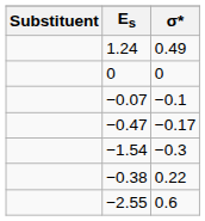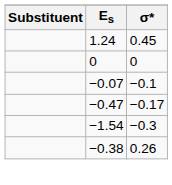1.24 | σ*: 0.49 -> 0.45
−0.38 | σ*: 0.22 -> 0.26
- row: −2.55 | 0.6
